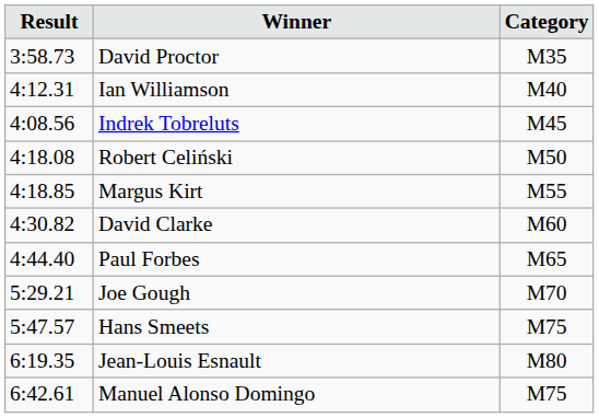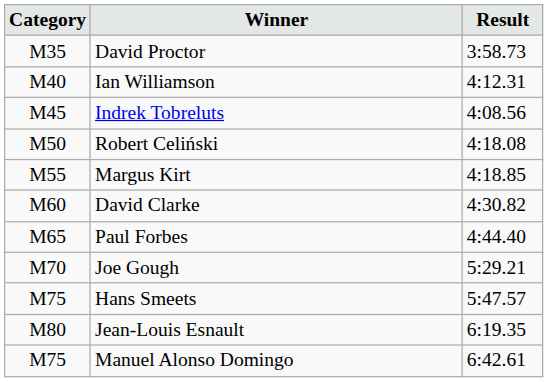columns swapped: Category <-> Result
